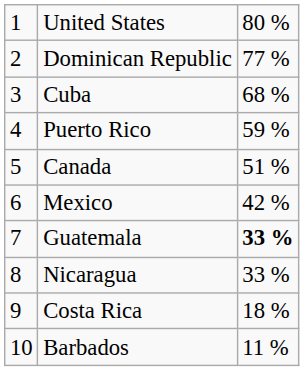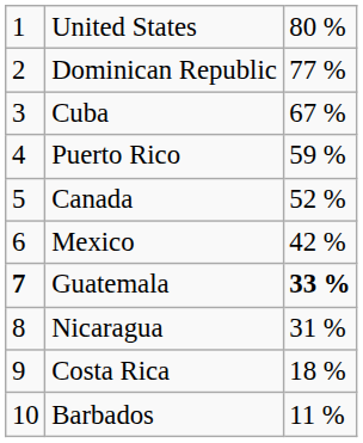Cuba | column 3: 68 % -> 67 %
Canada | column 3: 51 % -> 52 %
Guatemala | column 1: normal -> bold
Nicaragua | column 3: 33 % -> 31 %
